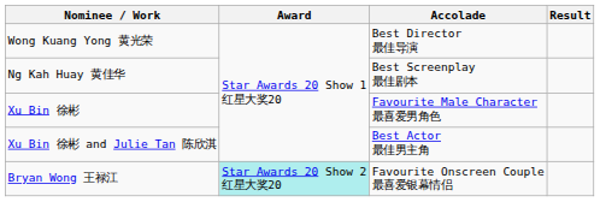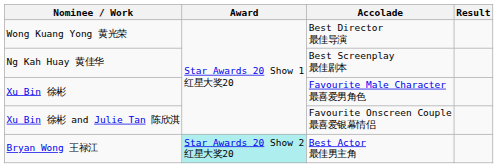Xu Bin 徐彬 and Julie Tan 陈欣淇 | Accolade: Best Actor 最佳男主角 -> Favourite Onscreen Couple 最喜爱银幕情侣
Bryan Wong 王禄江 | Accolade: Favourite Onscreen Couple 最喜爱银幕情侣 -> Best Actor 最佳男主角
